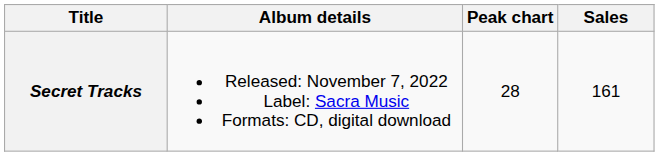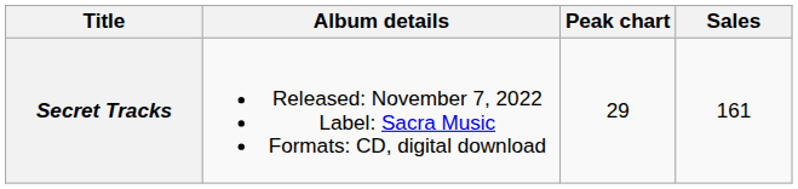Secret Tracks | Peak chart: 28 -> 29
